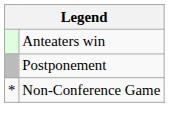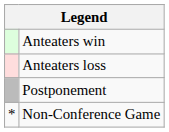+ row: Anteaters loss
